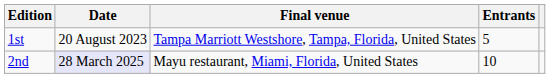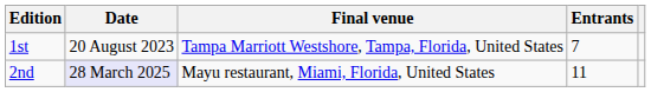1st | Entrants: 5 -> 7
2nd | Entrants: 10 -> 11
